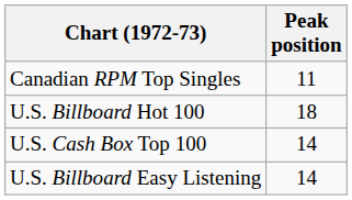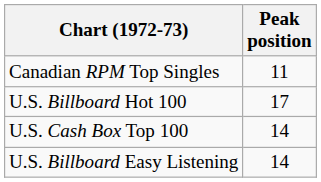U.S. Billboard Hot 100 | Peak position: 18 -> 17
